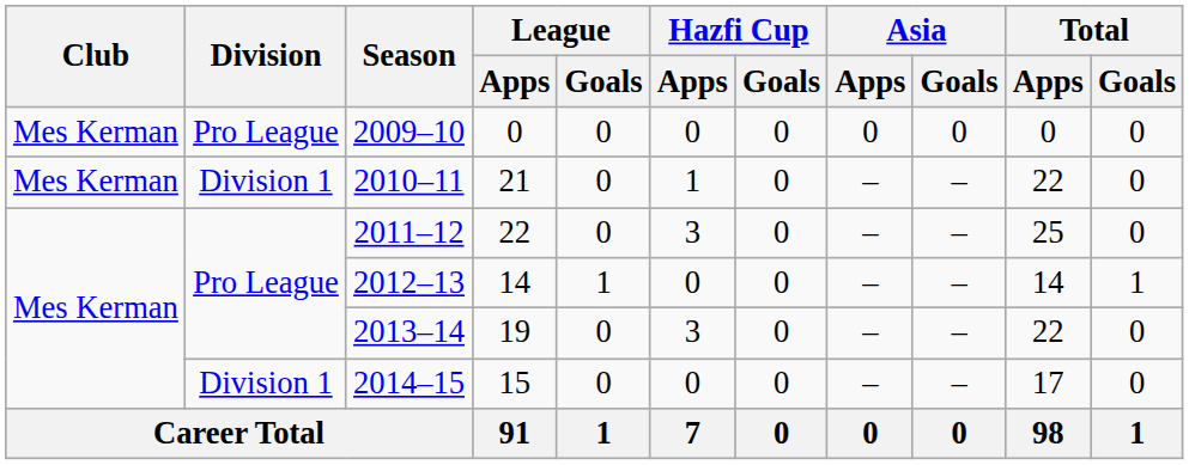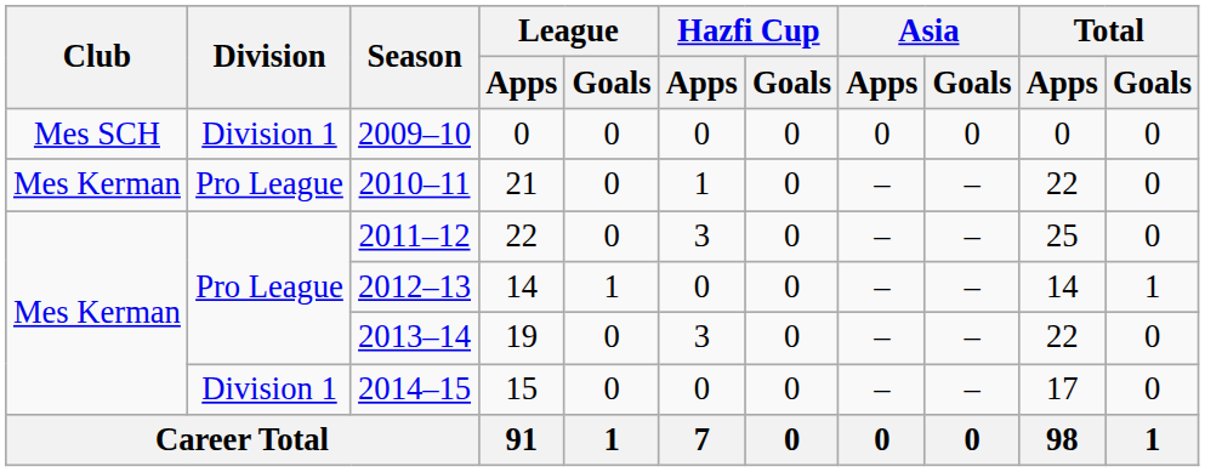2009–10 | Club: Mes Kerman -> Mes SCH
2009–10 | Division: Pro League -> Division 1
2010–11 | Division: Division 1 -> Pro League
